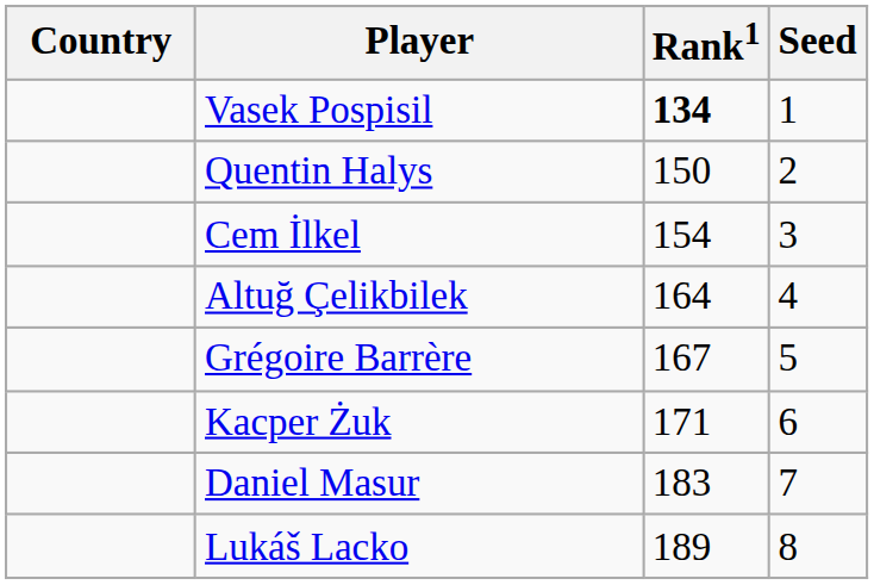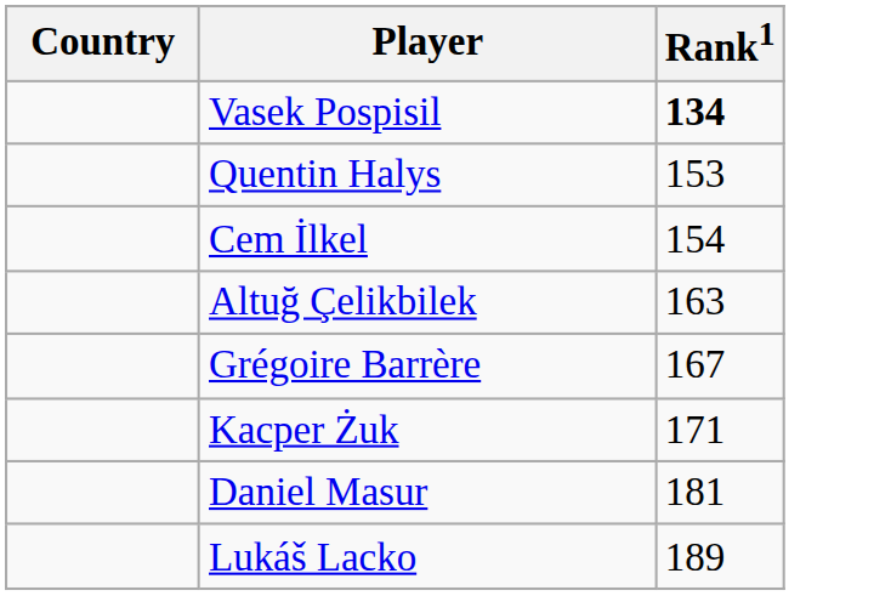- column: Seed | 1 | 2 | 3 | 4 | 5 | 6 | 7 | 8
Quentin Halys | Rank1: 150 -> 153
Altuğ Çelikbilek | Rank1: 164 -> 163
Daniel Masur | Rank1: 183 -> 181
